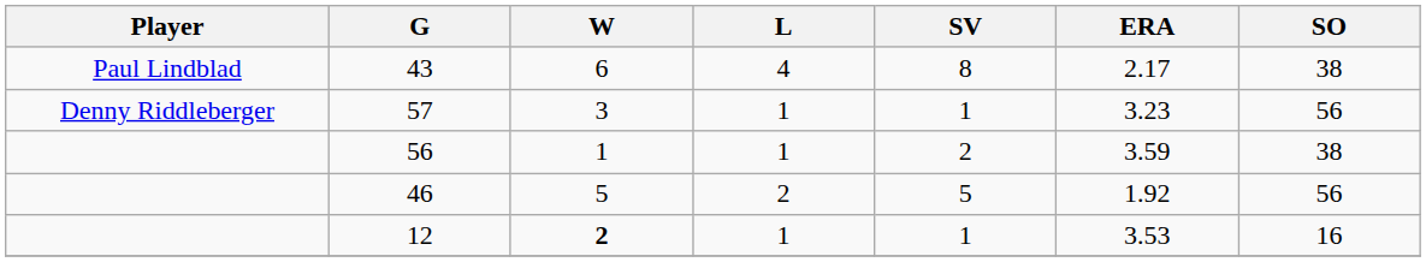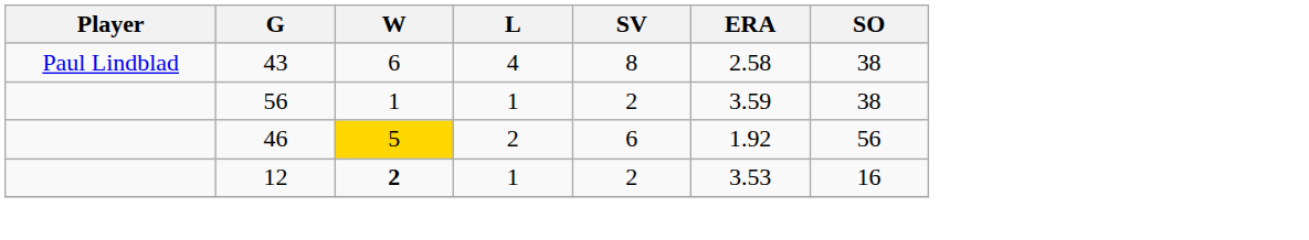43 | ERA: 2.17 -> 2.58
- row: Denny Riddleberger | 57 | 3 | 1 | 1 | 3.23 | 56
46 | W: no background -> gold background
46 | SV: 5 -> 6
12 | SV: 1 -> 2
